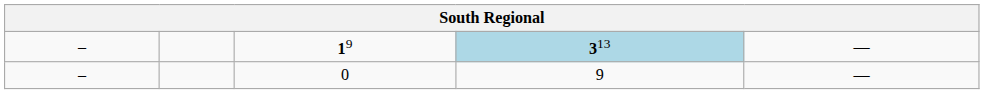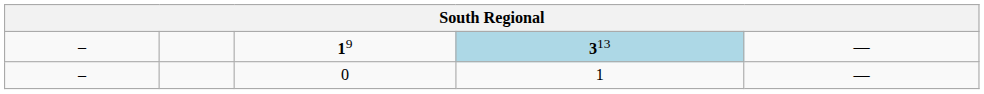0 | column 4: 9 -> 1
